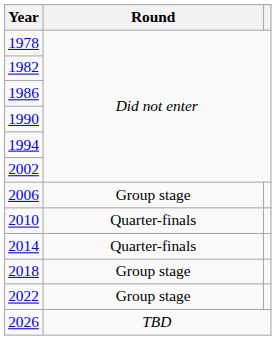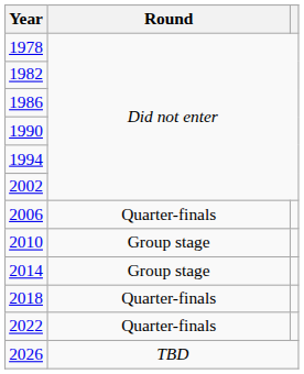2006 | Round: Group stage -> Quarter-finals
2010 | Round: Quarter-finals -> Group stage
2014 | Round: Quarter-finals -> Group stage
2018 | Round: Group stage -> Quarter-finals
2022 | Round: Group stage -> Quarter-finals
